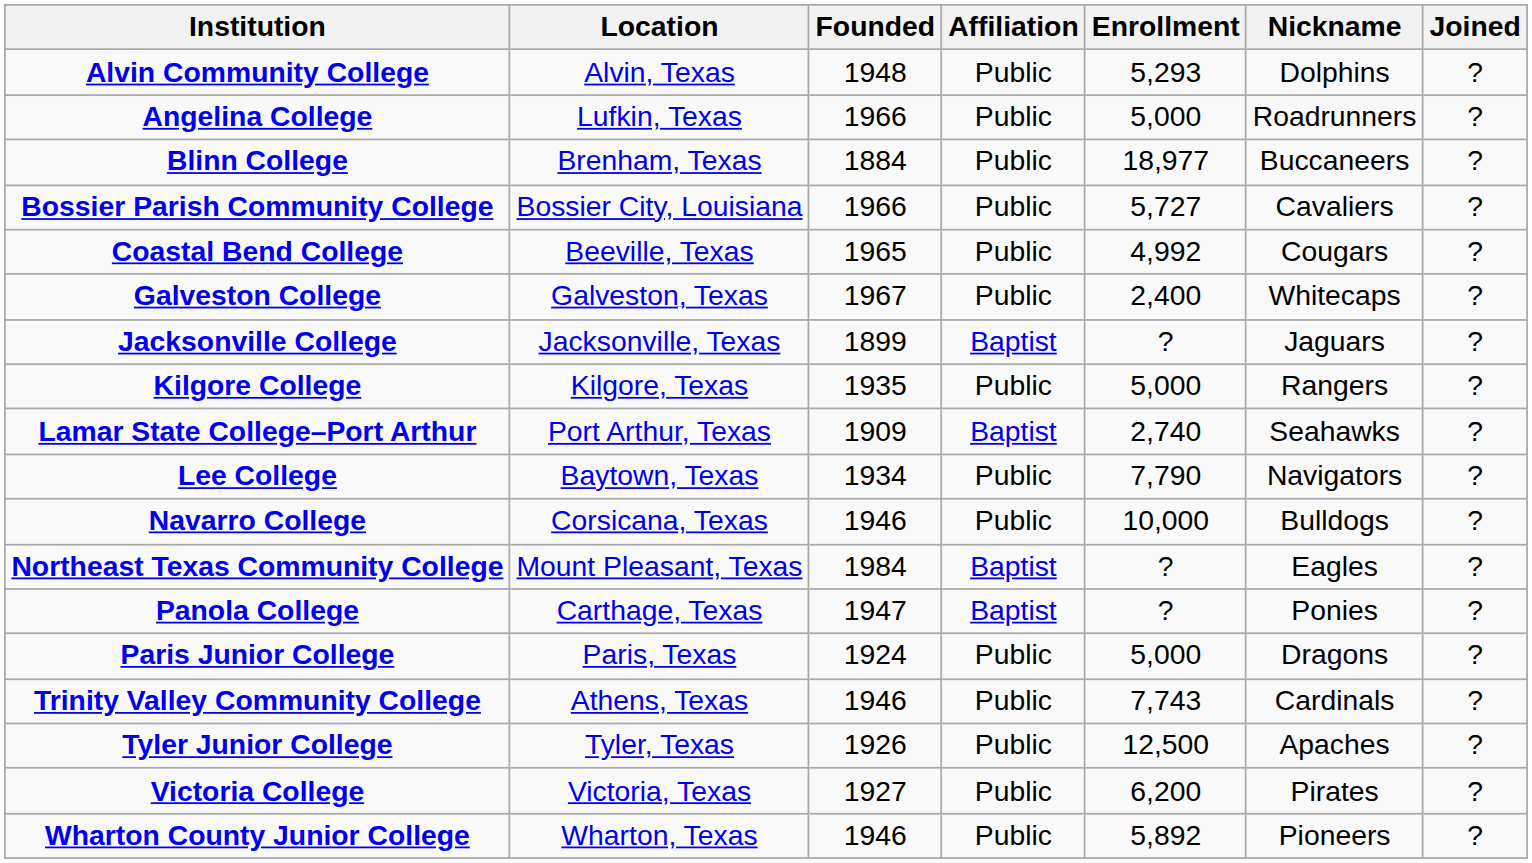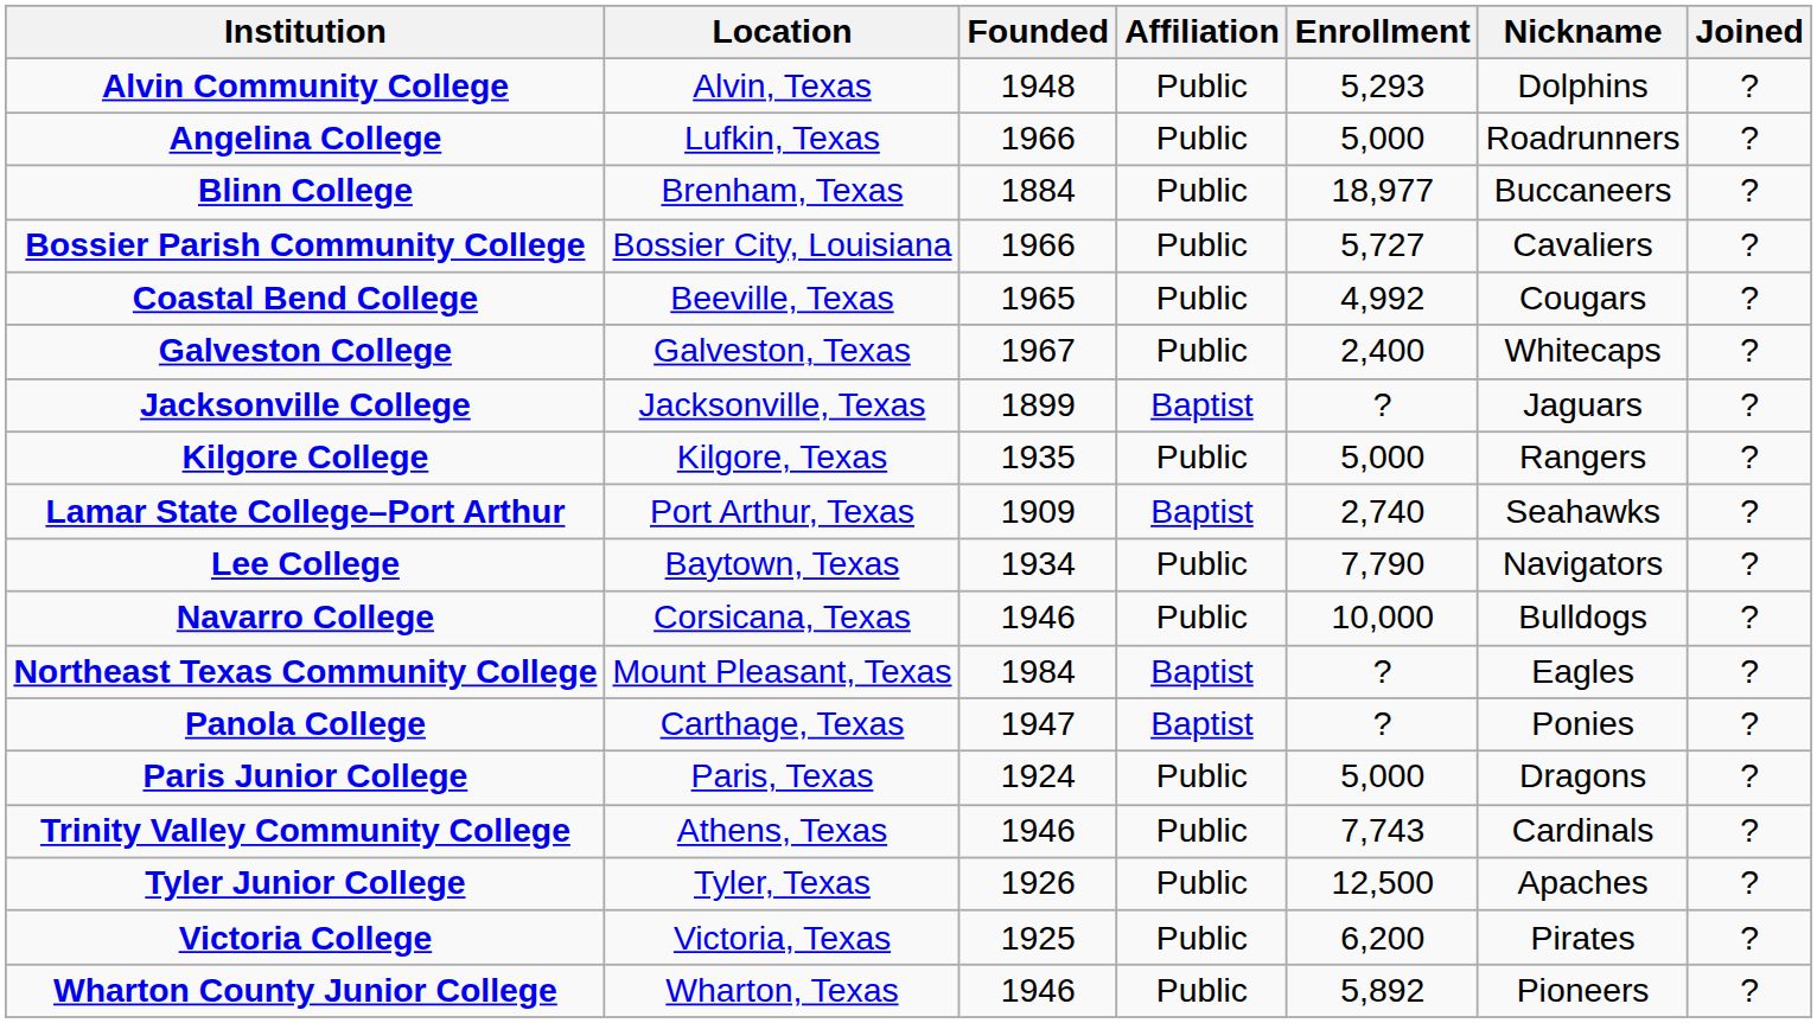Victoria College | Founded: 1927 -> 1925
